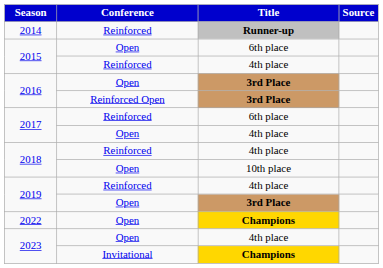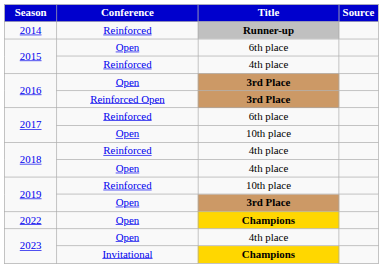2017 / Open | Title: 4th place -> 10th place
2018 / Open | Title: 10th place -> 4th place
2019 / Reinforced | Title: 4th place -> 10th place
